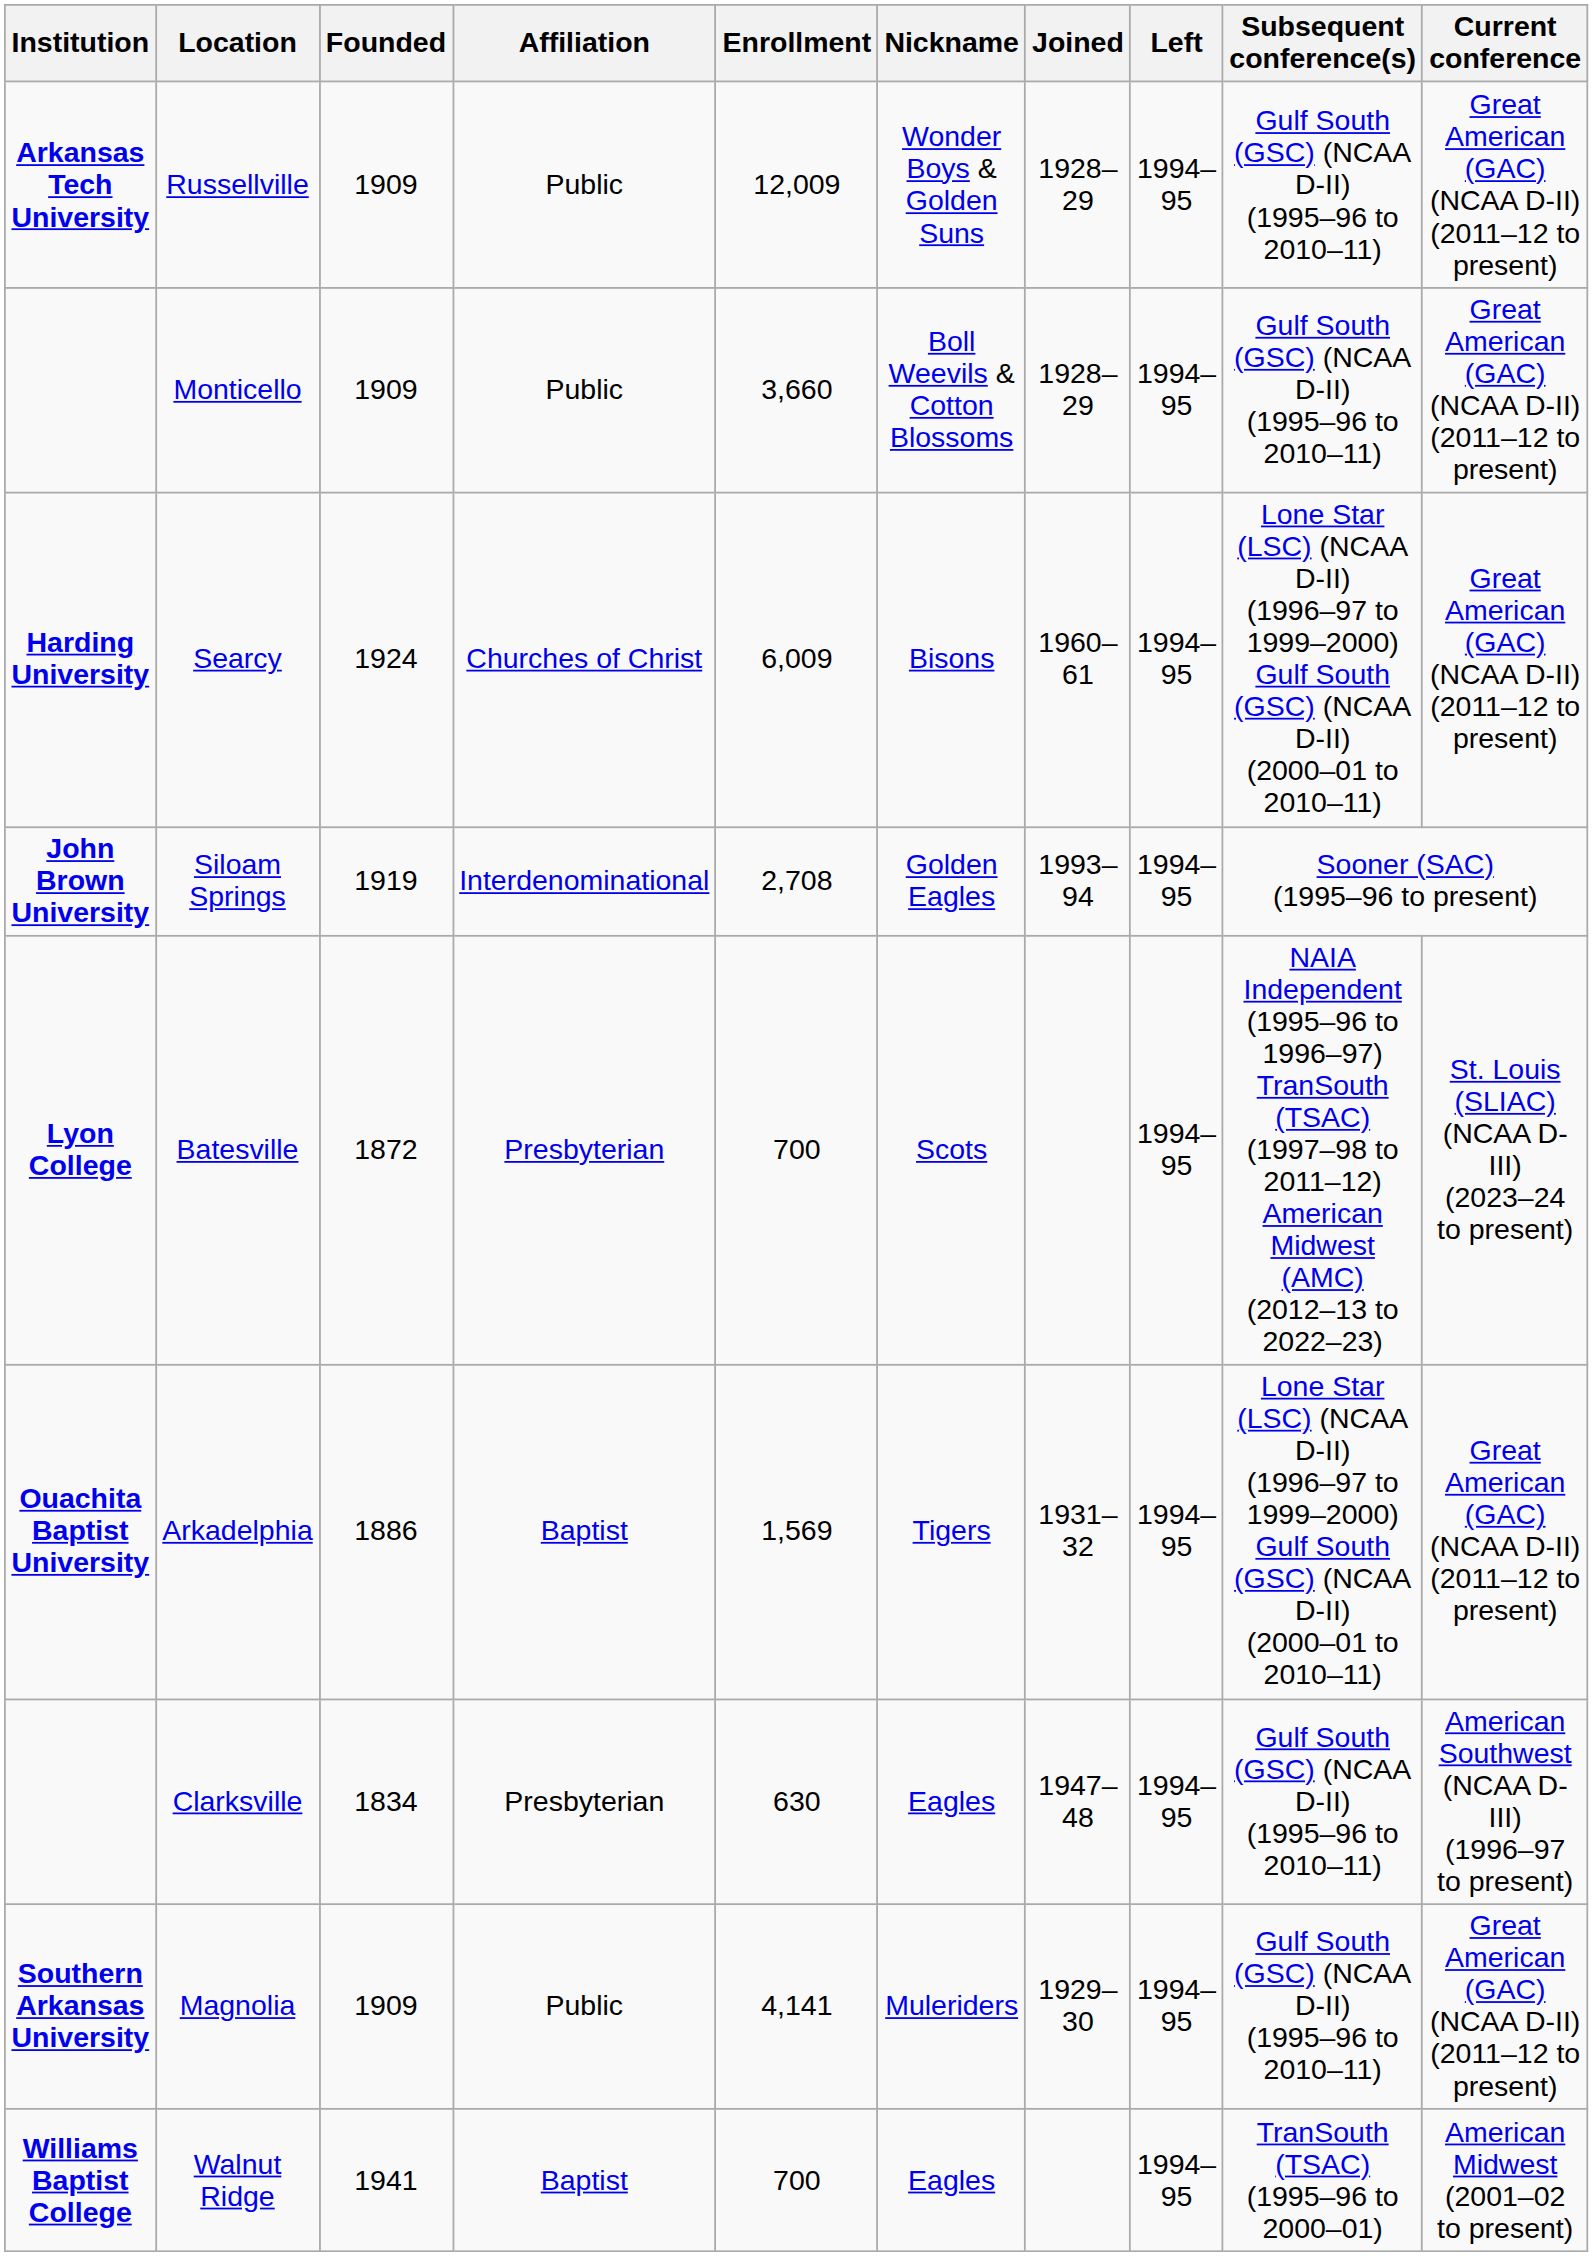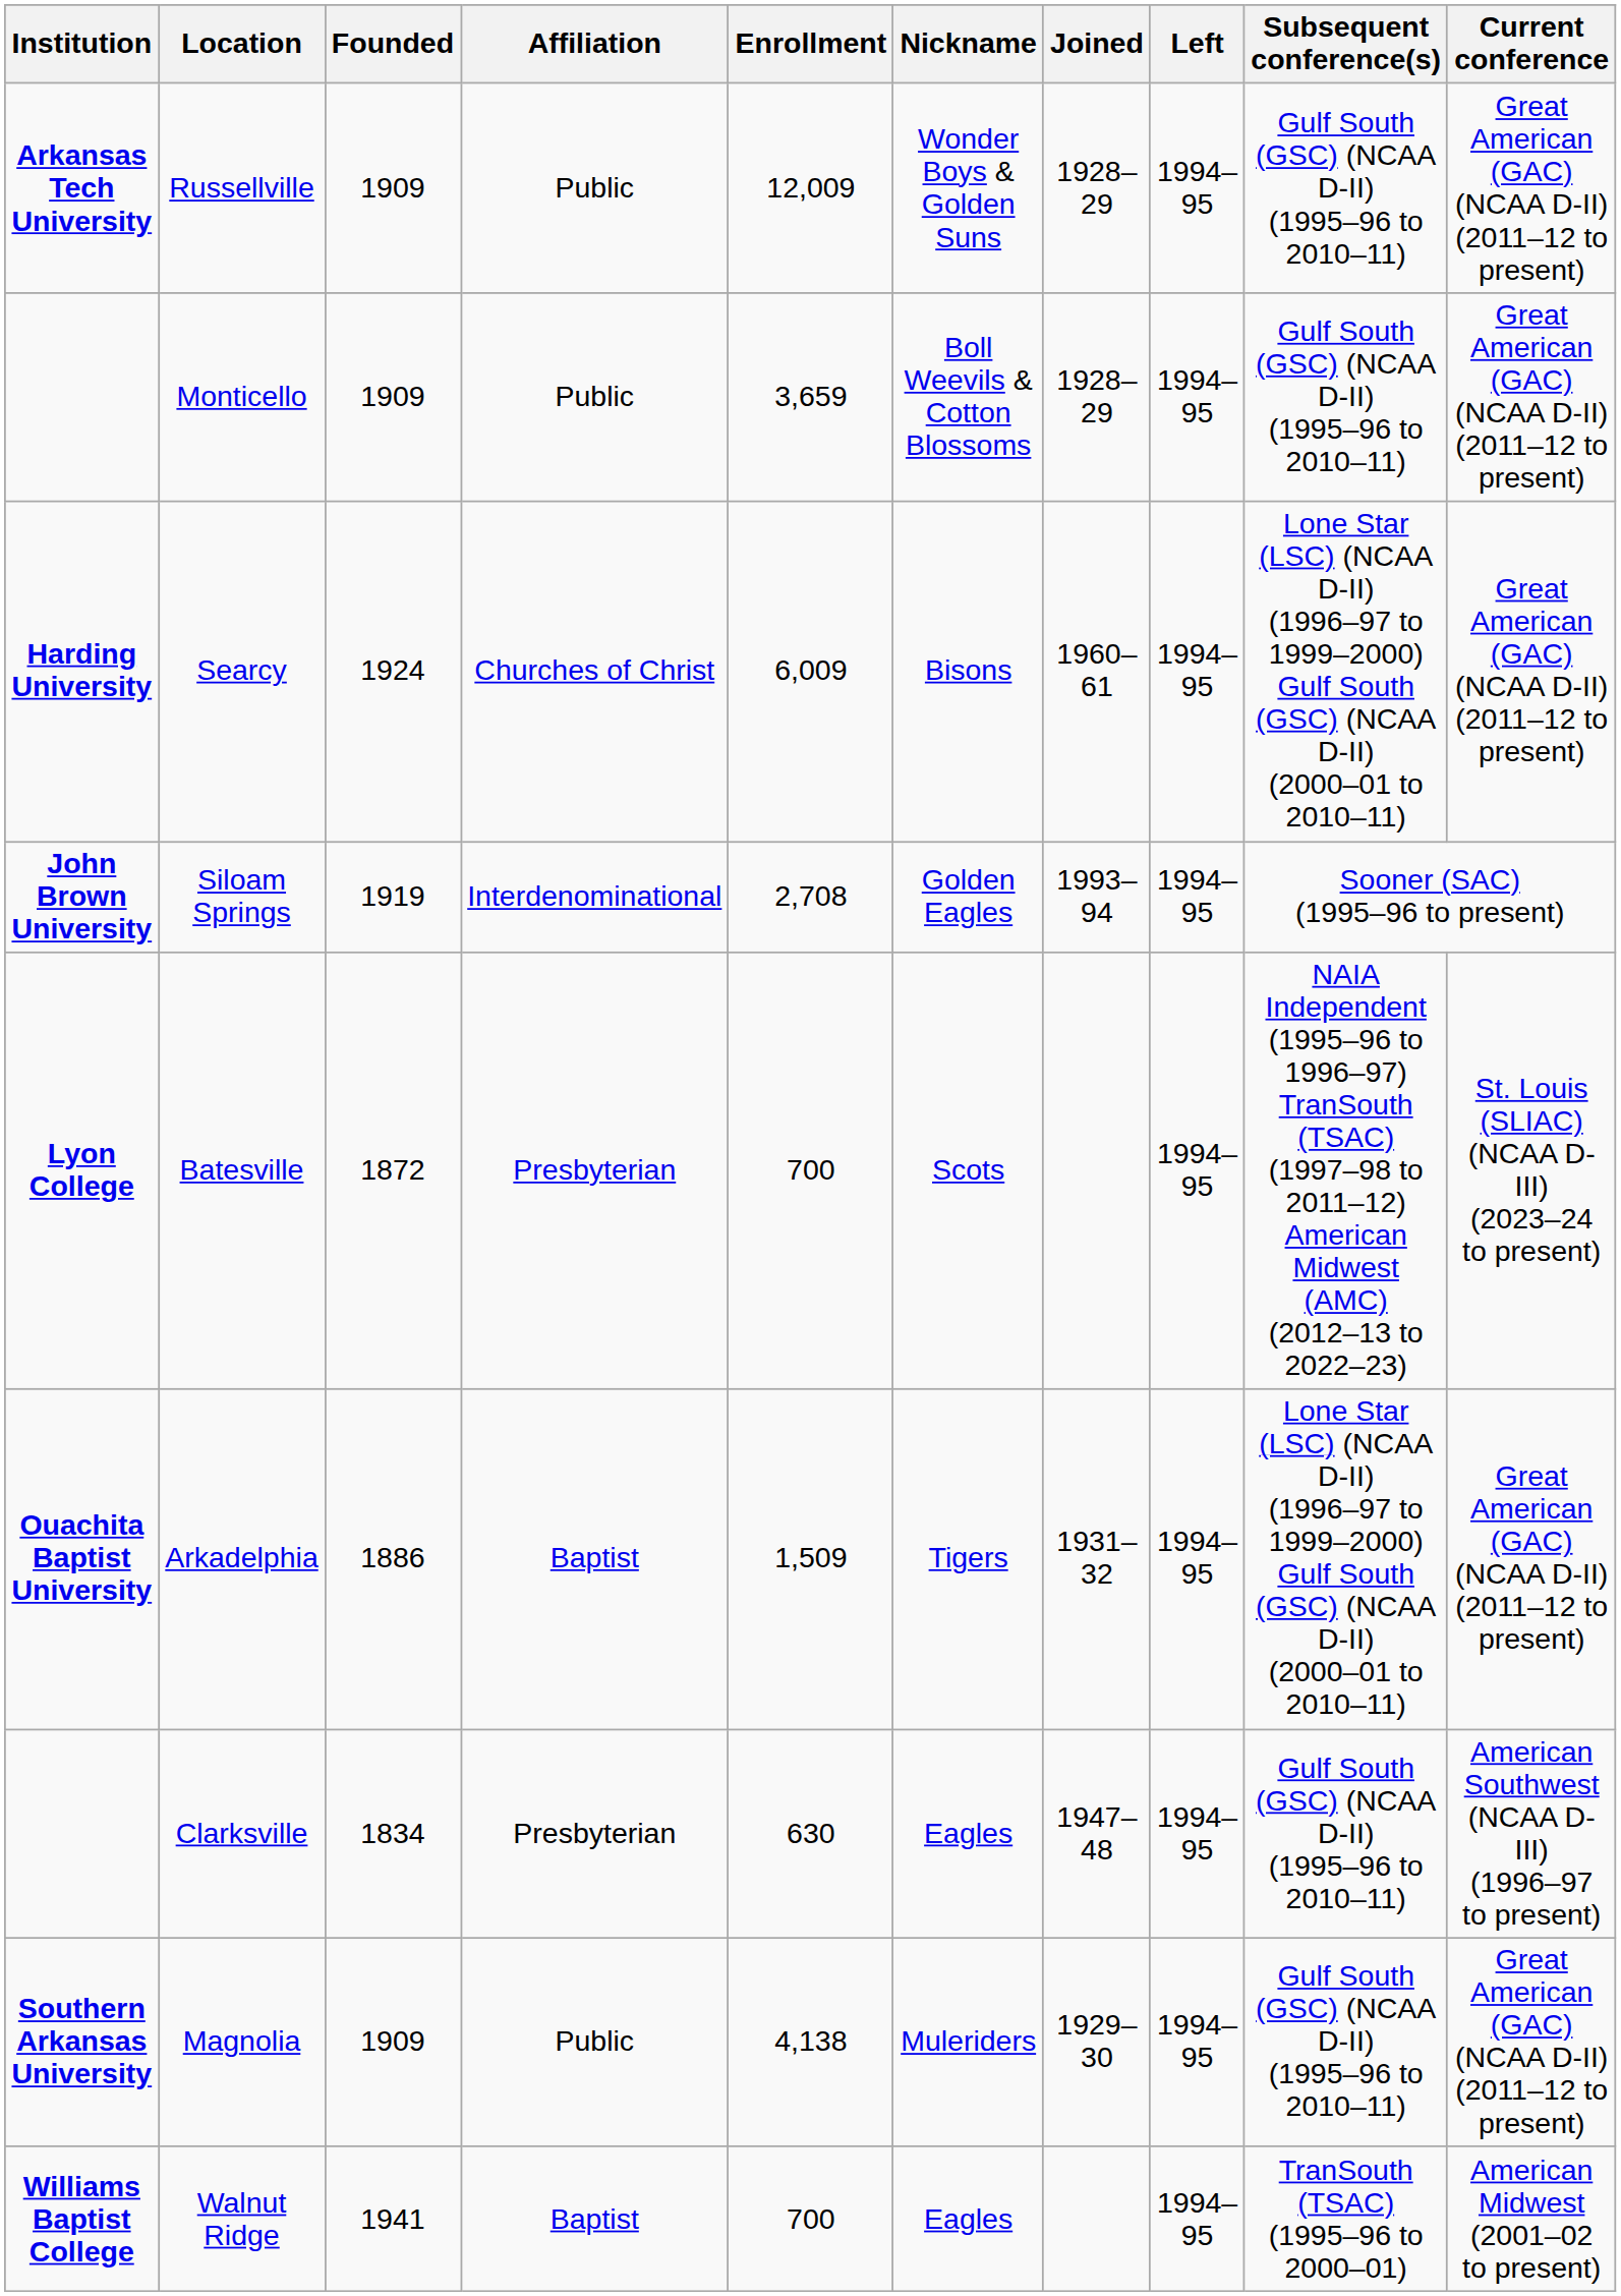Monticello | Enrollment: 3,660 -> 3,659
Arkadelphia | Enrollment: 1,569 -> 1,509
Magnolia | Enrollment: 4,141 -> 4,138
